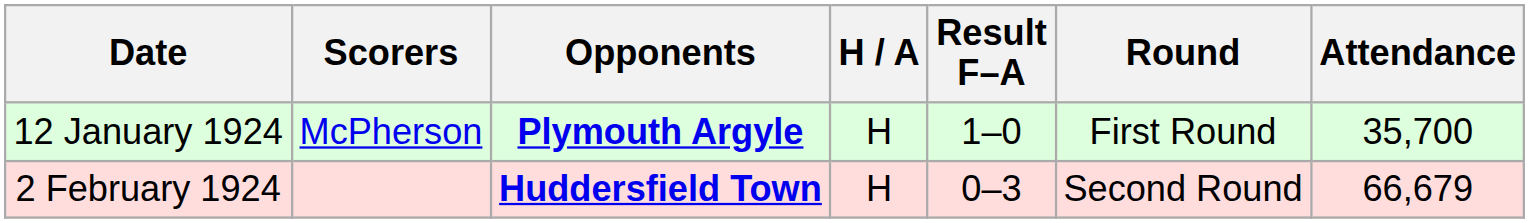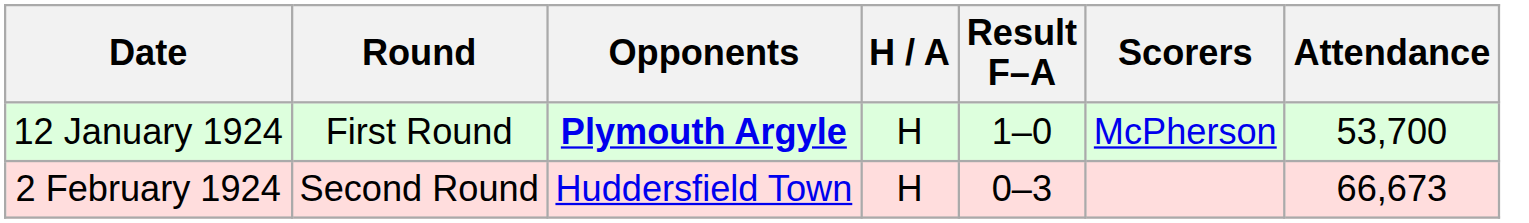columns swapped: Round <-> Scorers
12 January 1924 | Attendance: 35,700 -> 53,700
2 February 1924 | Opponents: bold -> normal
2 February 1924 | Attendance: 66,679 -> 66,673
